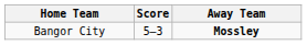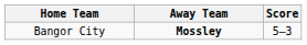columns swapped: Score <-> Away Team
